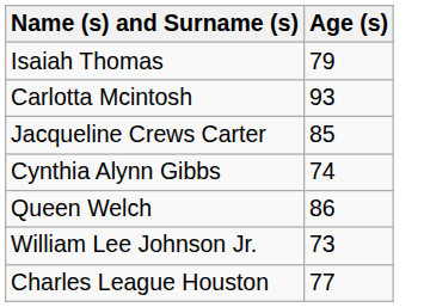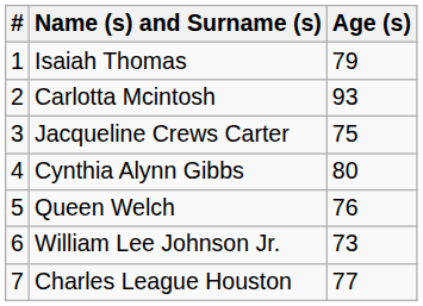+ column: # | 1 | 2 | 3 | 4 | 5 | 6 | 7
Jacqueline Crews Carter | Age (s): 85 -> 75
Cynthia Alynn Gibbs | Age (s): 74 -> 80
Queen Welch | Age (s): 86 -> 76
